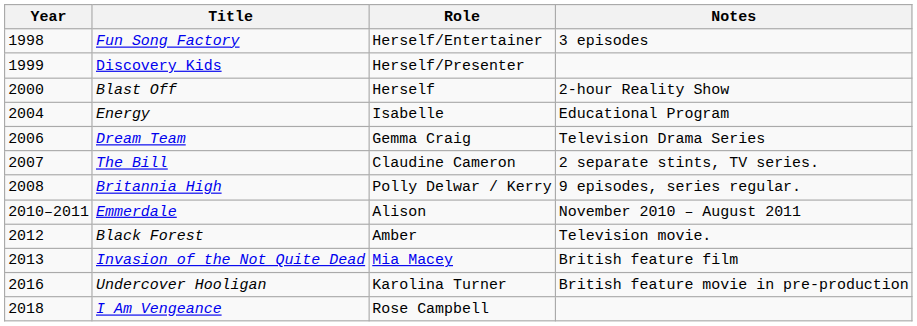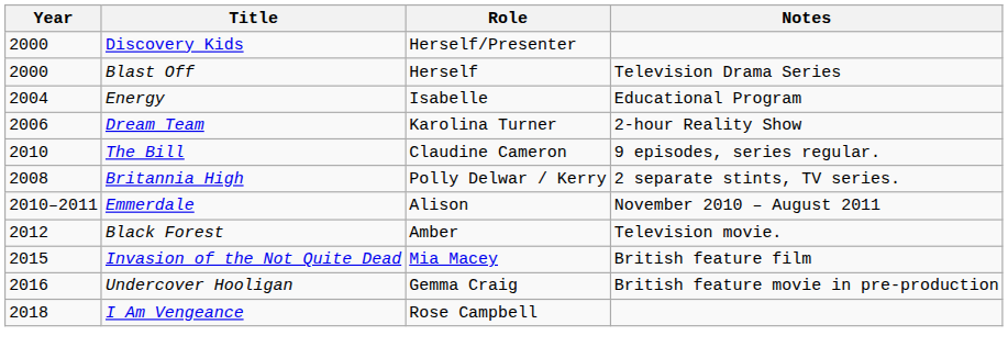- row: 1998 | Fun Song Factory | Herself/Entertainer | 3 episodes
Discovery Kids | Year: 1999 -> 2000
Blast Off | Notes: 2-hour Reality Show -> Television Drama Series
Dream Team | Role: Gemma Craig -> Karolina Turner
Dream Team | Notes: Television Drama Series -> 2-hour Reality Show
The Bill | Year: 2007 -> 2010
The Bill | Notes: 2 separate stints, TV series. -> 9 episodes, series regular.
Britannia High | Notes: 9 episodes, series regular. -> 2 separate stints, TV series.
Invasion of the Not Quite Dead | Year: 2013 -> 2015
Undercover Hooligan | Role: Karolina Turner -> Gemma Craig
